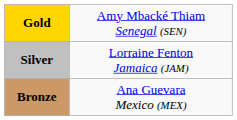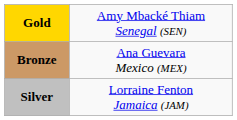rows swapped: Silver <-> Bronze
